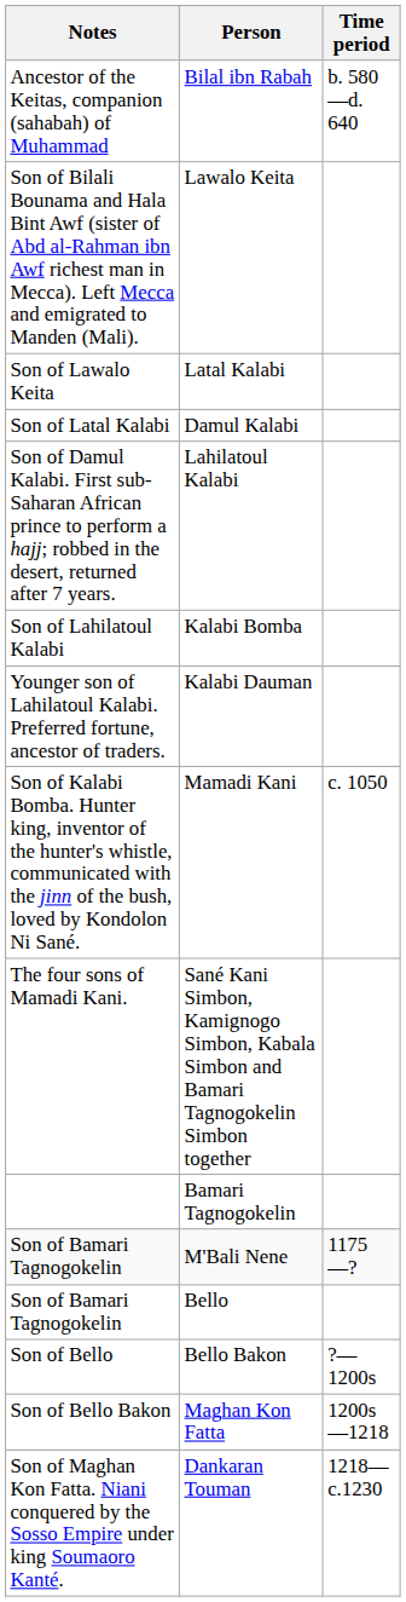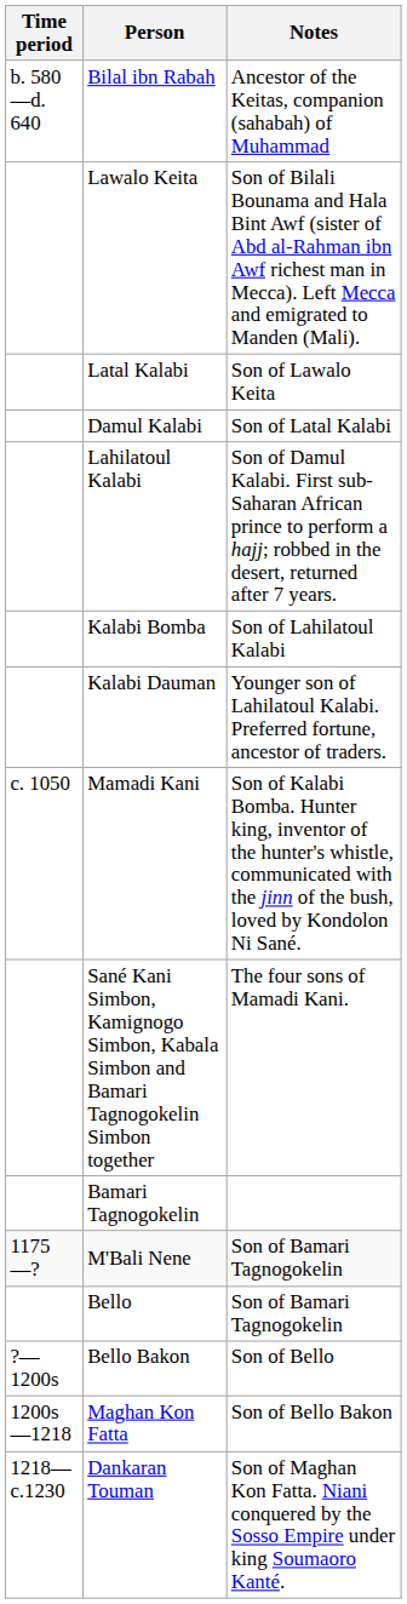columns swapped: Time period <-> Notes
